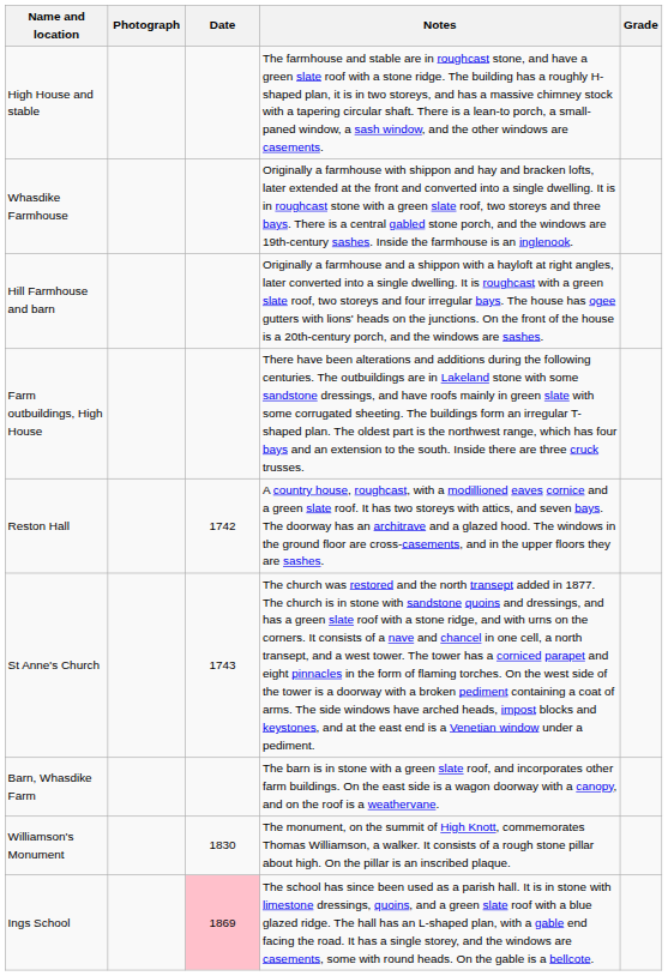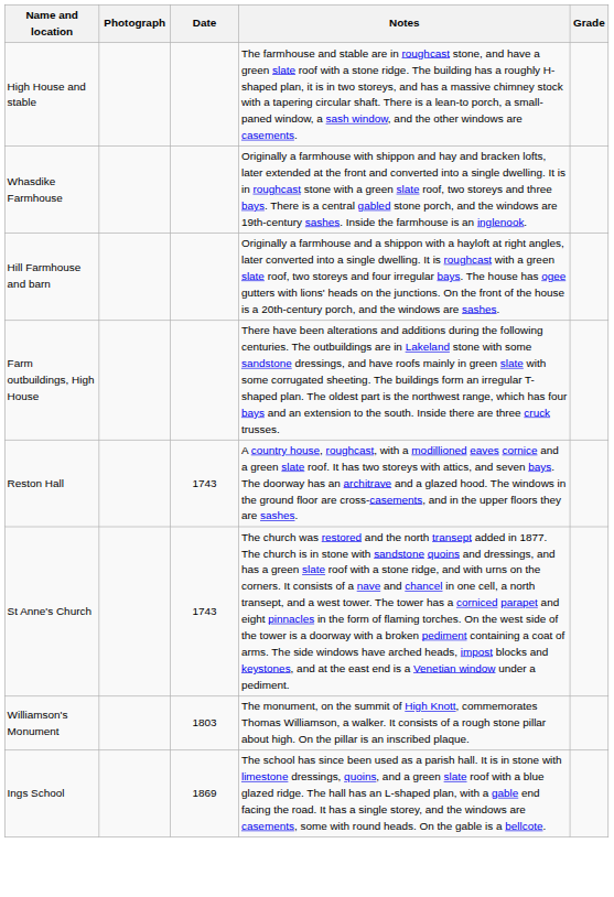Reston Hall | Date: 1742 -> 1743
- row: Barn, Whasdike Farm | The barn is in stone with a green slate roof, and incorporates other farm buildings. On the east side is a wagon doorway with a canopy, and on the roof is a weathervane.
Williamson's Monument | Date: 1830 -> 1803
Ings School | Date: pink background -> no background
